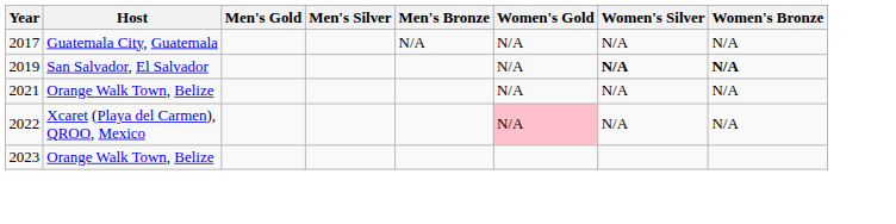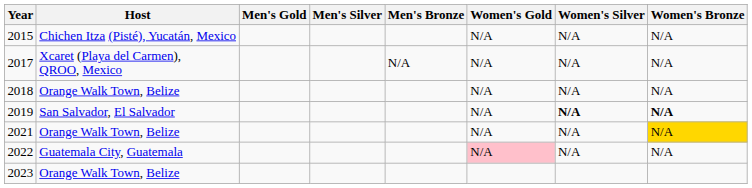+ row: 2015 | Chichen Itza (Pisté), Yucatán, Mexico | N/A | N/A | N/A
2017 | Host: Guatemala City, Guatemala -> Xcaret (Playa del Carmen), QROO, Mexico
+ row: 2018 | Orange Walk Town, Belize | N/A | N/A | N/A
2021 | Women's Bronze: no background -> gold background
2022 | Host: Xcaret (Playa del Carmen), QROO, Mexico -> Guatemala City, Guatemala
